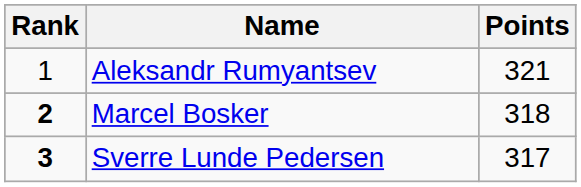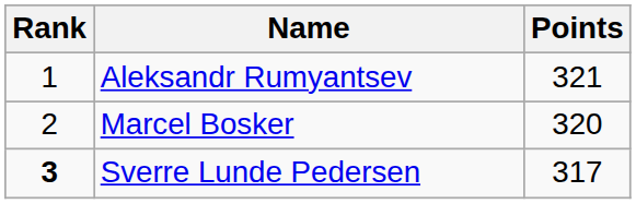Marcel Bosker | Rank: bold -> normal
Marcel Bosker | Points: 318 -> 320
